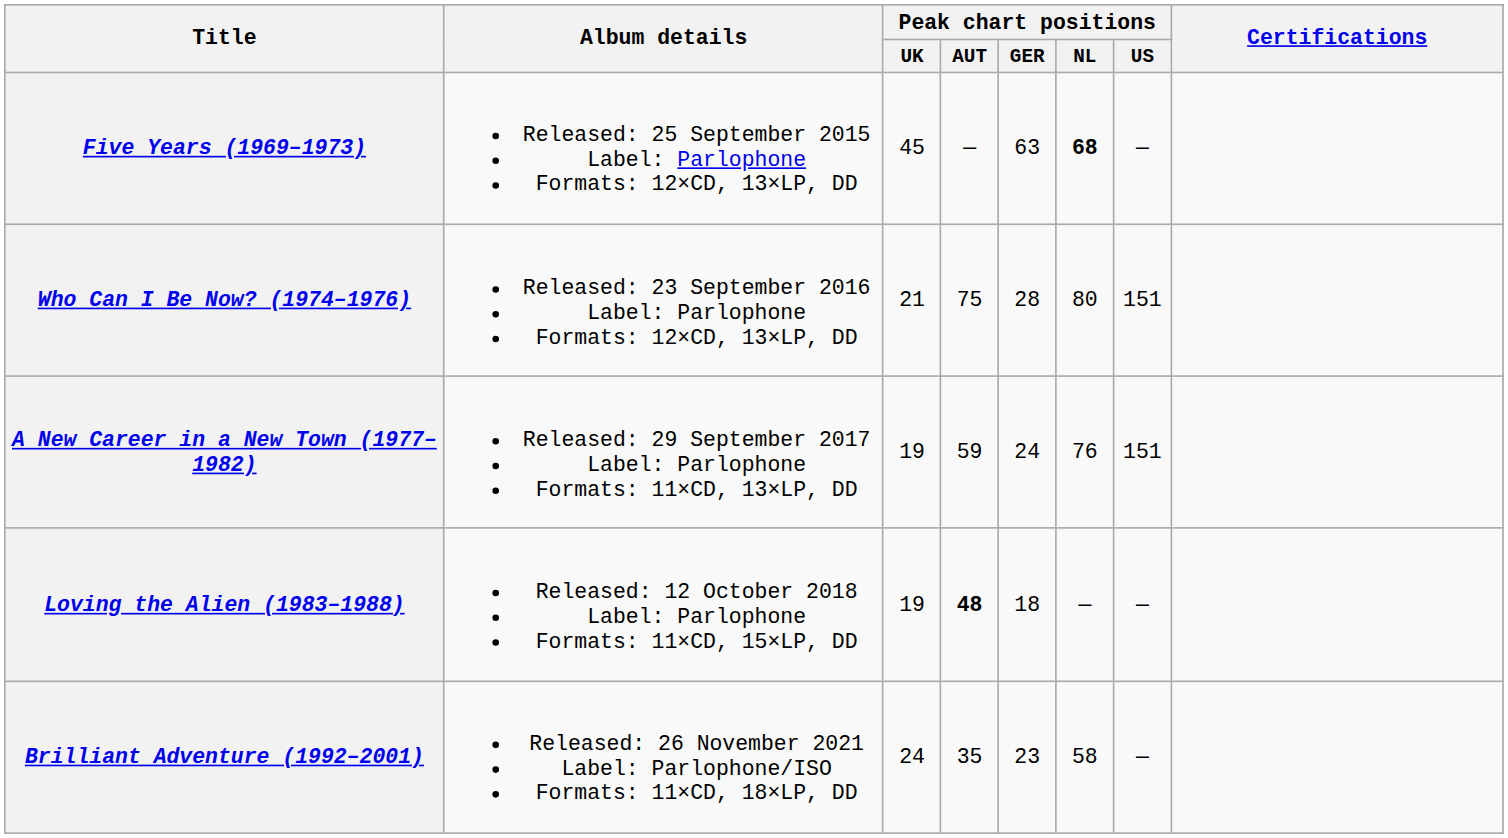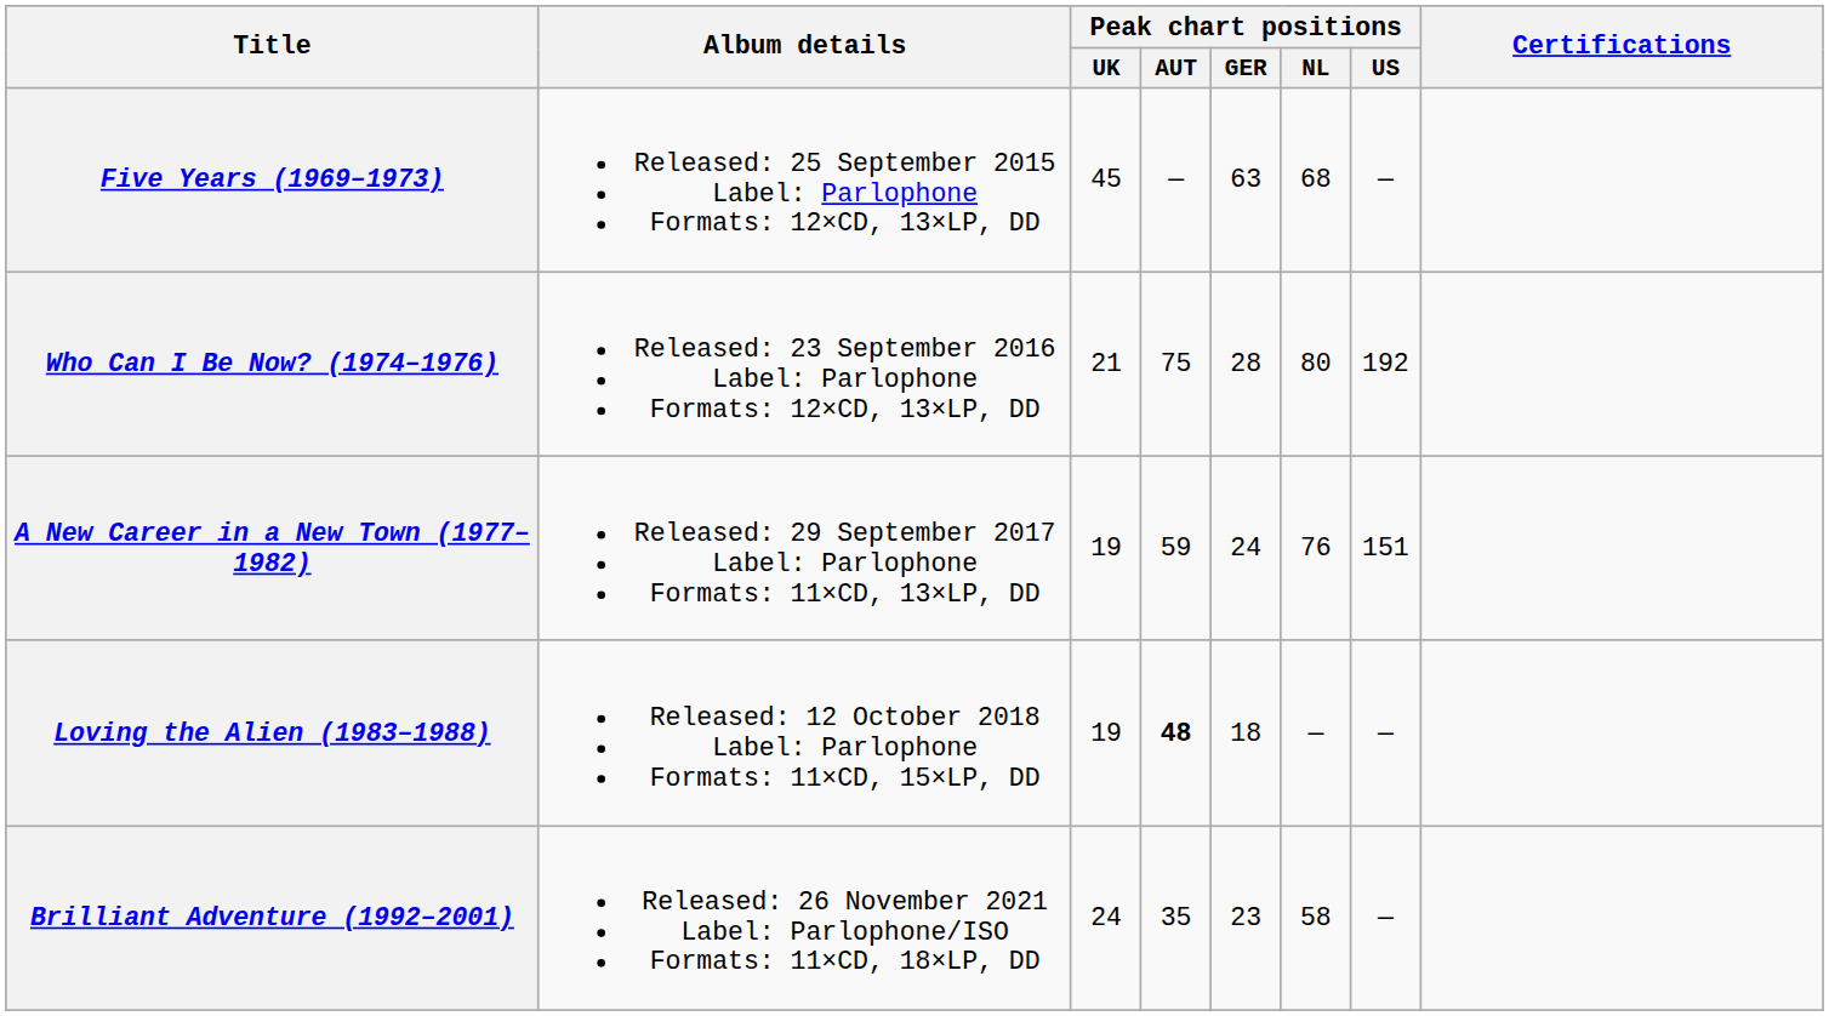Five Years (1969–1973) | Peak chart positions / NL: bold -> normal
Who Can I Be Now? (1974–1976) | Peak chart positions / US: 151 -> 192
